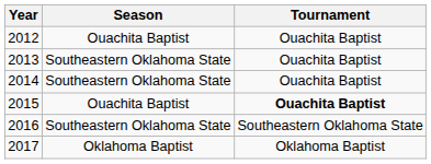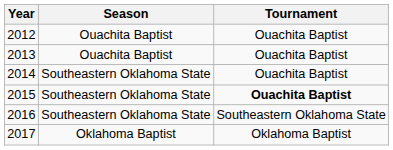2013 | Season: Southeastern Oklahoma State -> Ouachita Baptist
2015 | Season: Ouachita Baptist -> Southeastern Oklahoma State
